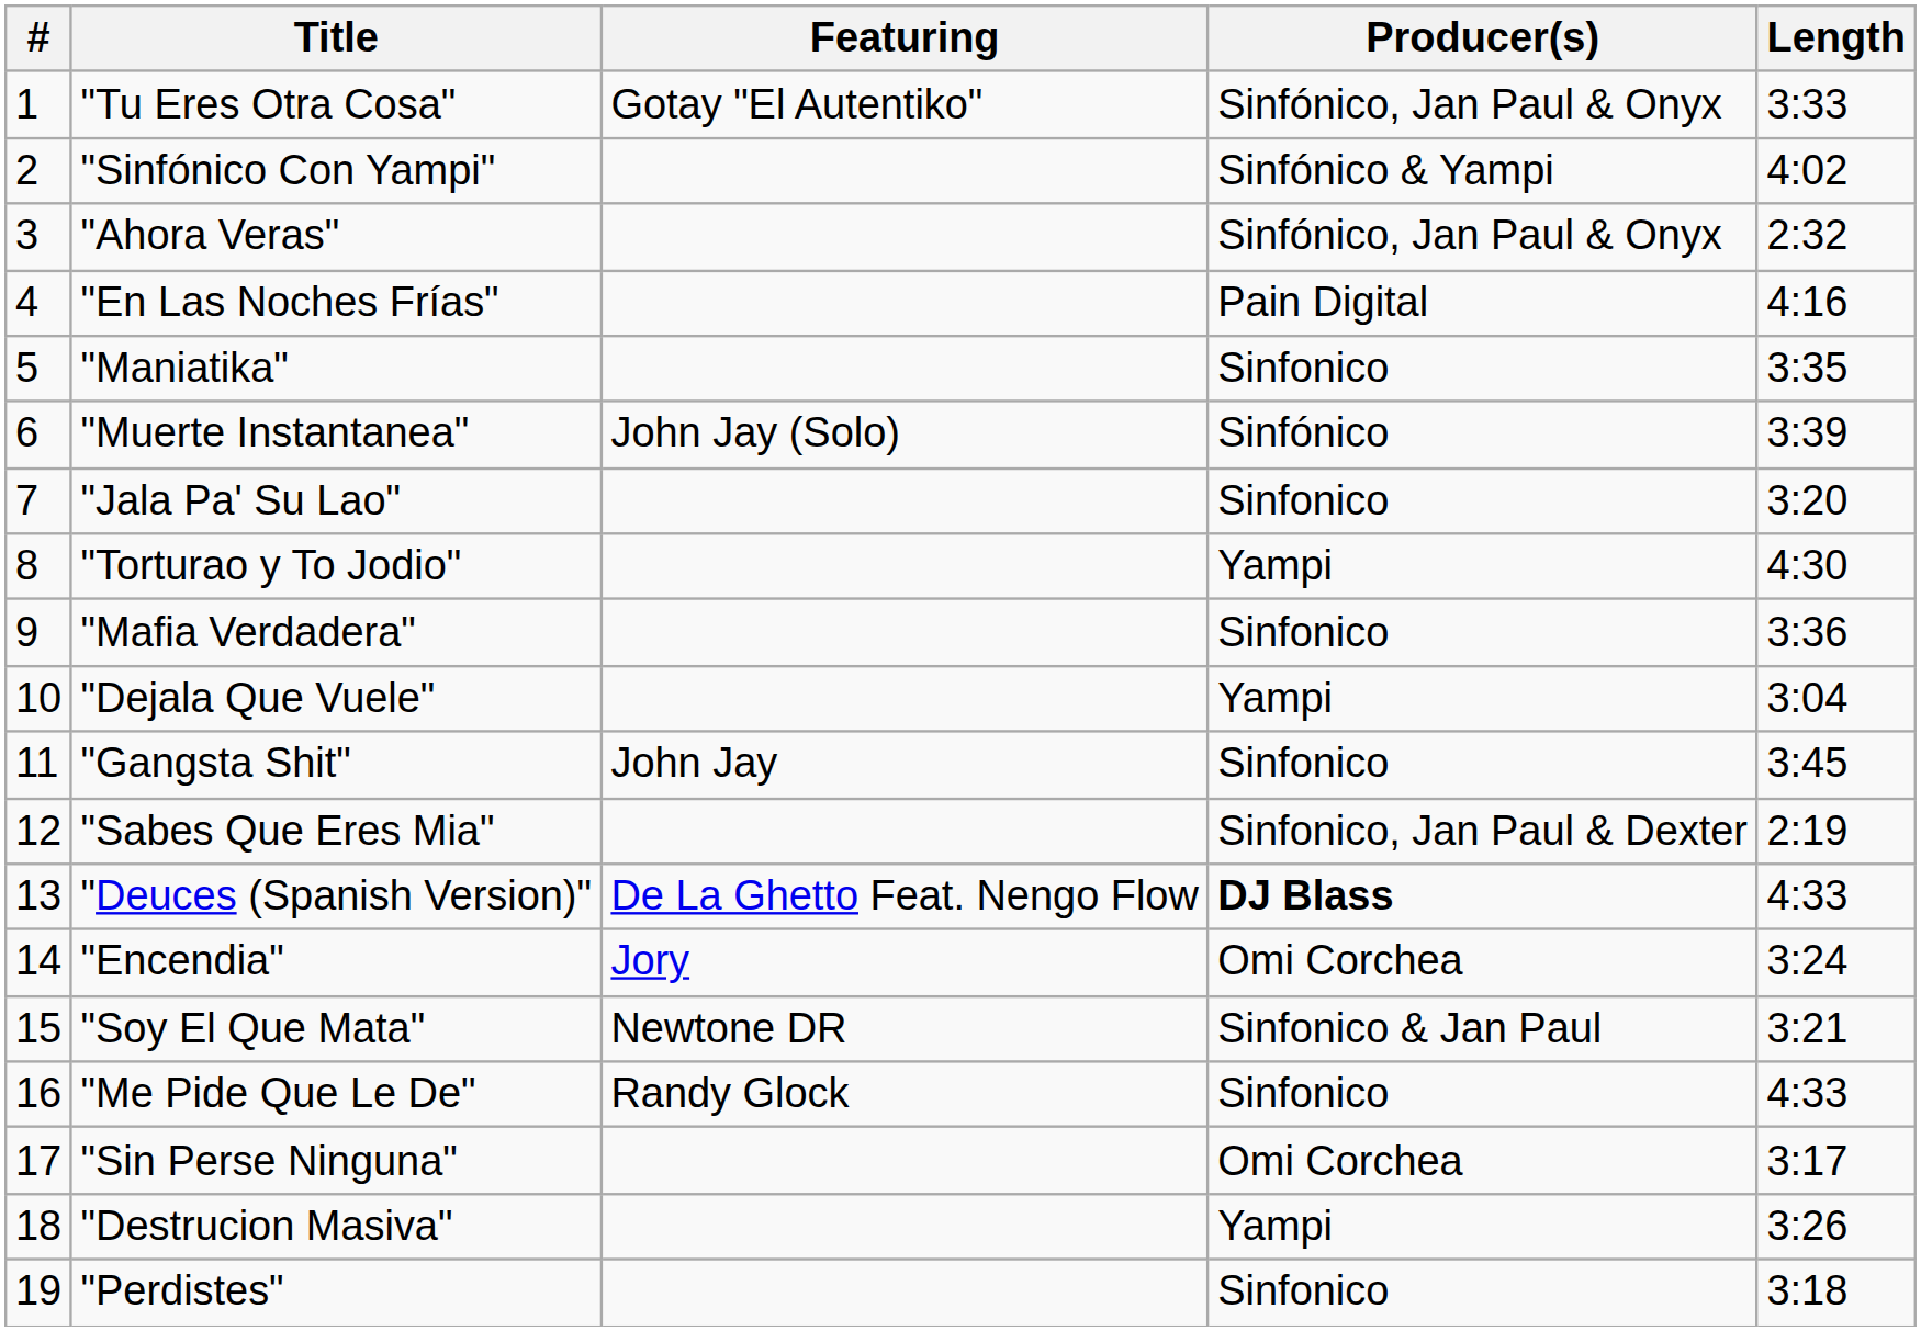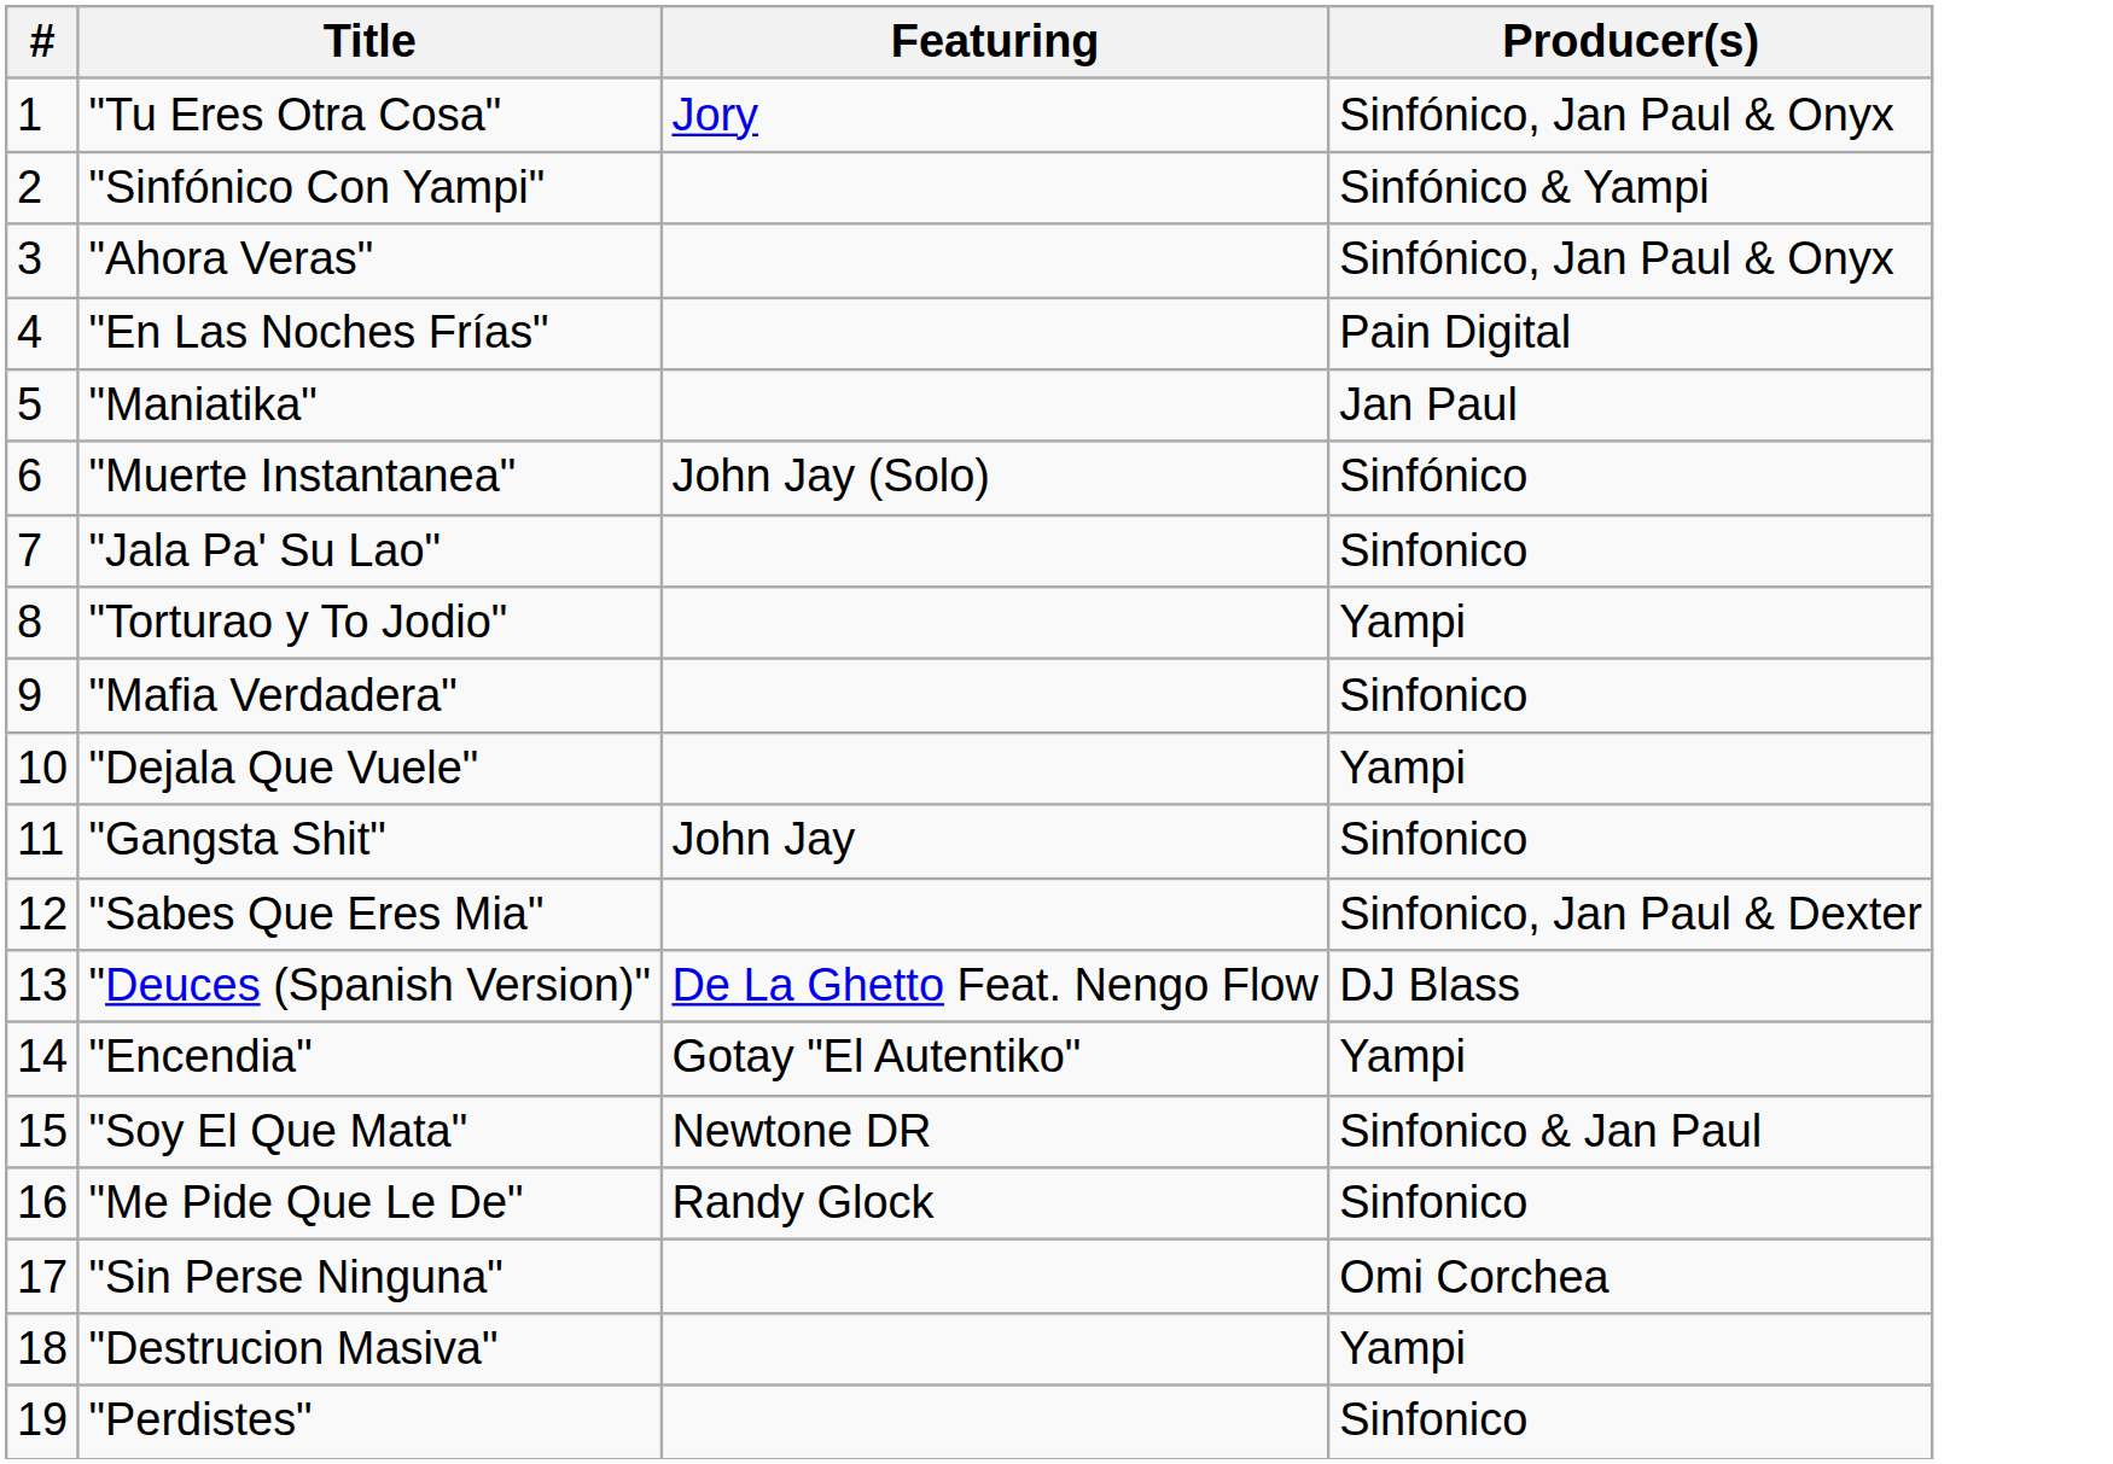- column: Length | 3:33 | 4:02 | 2:32 | 4:16 | 3:35 | 3:39 | 3:20 | 4:30 | 3:36 | 3:04 | 3:45 | 2:19 | 4:33 | 3:24 | 3:21 | 4:33 | 3:17 | 3:26 | 3:18
"Tu Eres Otra Cosa" | Featuring: Gotay "El Autentiko" -> Jory
"Maniatika" | Producer(s): Sinfonico -> Jan Paul
"Deuces (Spanish Version)" | Producer(s): bold -> normal
"Encendia" | Featuring: Jory -> Gotay "El Autentiko"
"Encendia" | Producer(s): Omi Corchea -> Yampi
